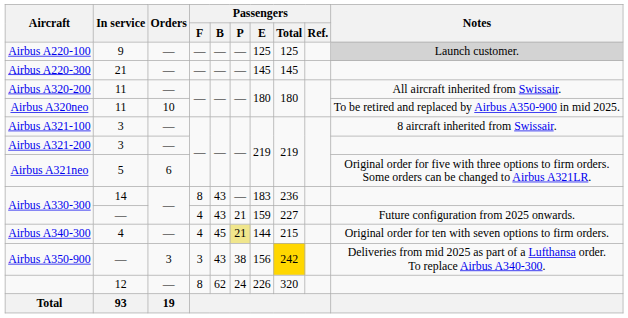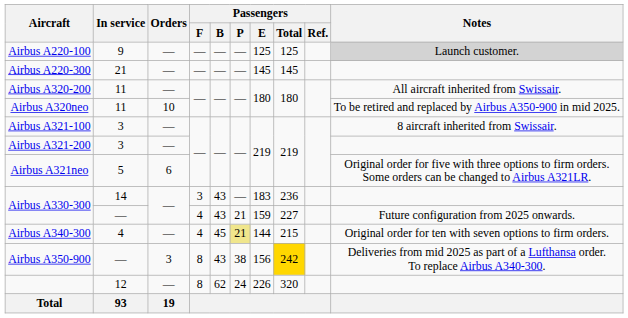Airbus A330-300 / 14 | Passengers / F: 8 -> 3
Airbus A350-900 | Passengers / F: 3 -> 8
